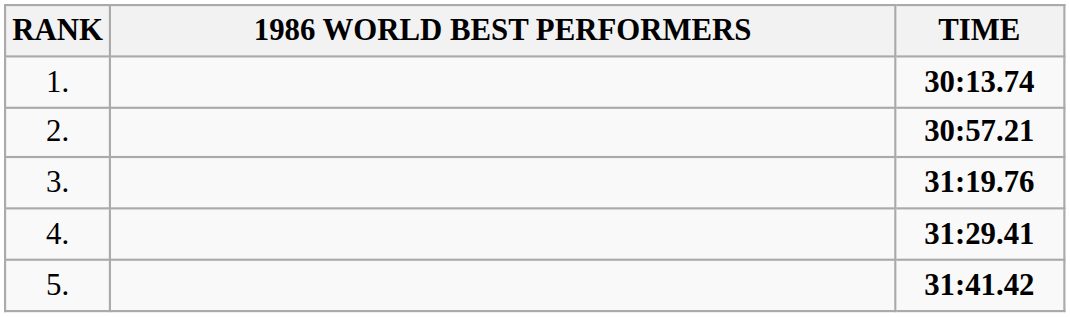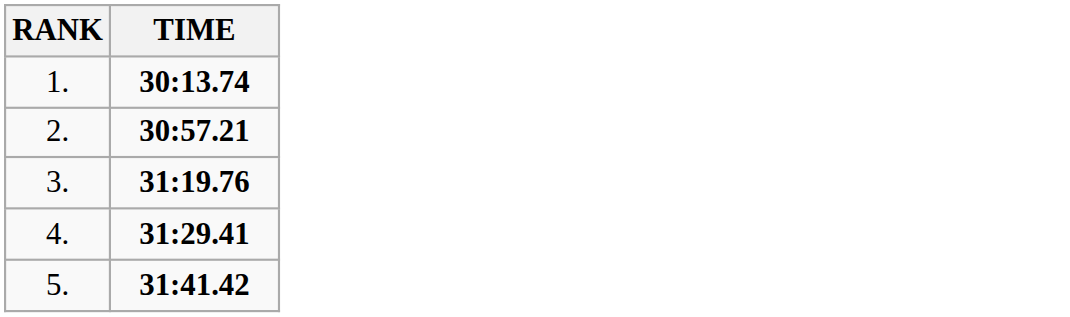- column: 1986 WORLD BEST PERFORMERS
